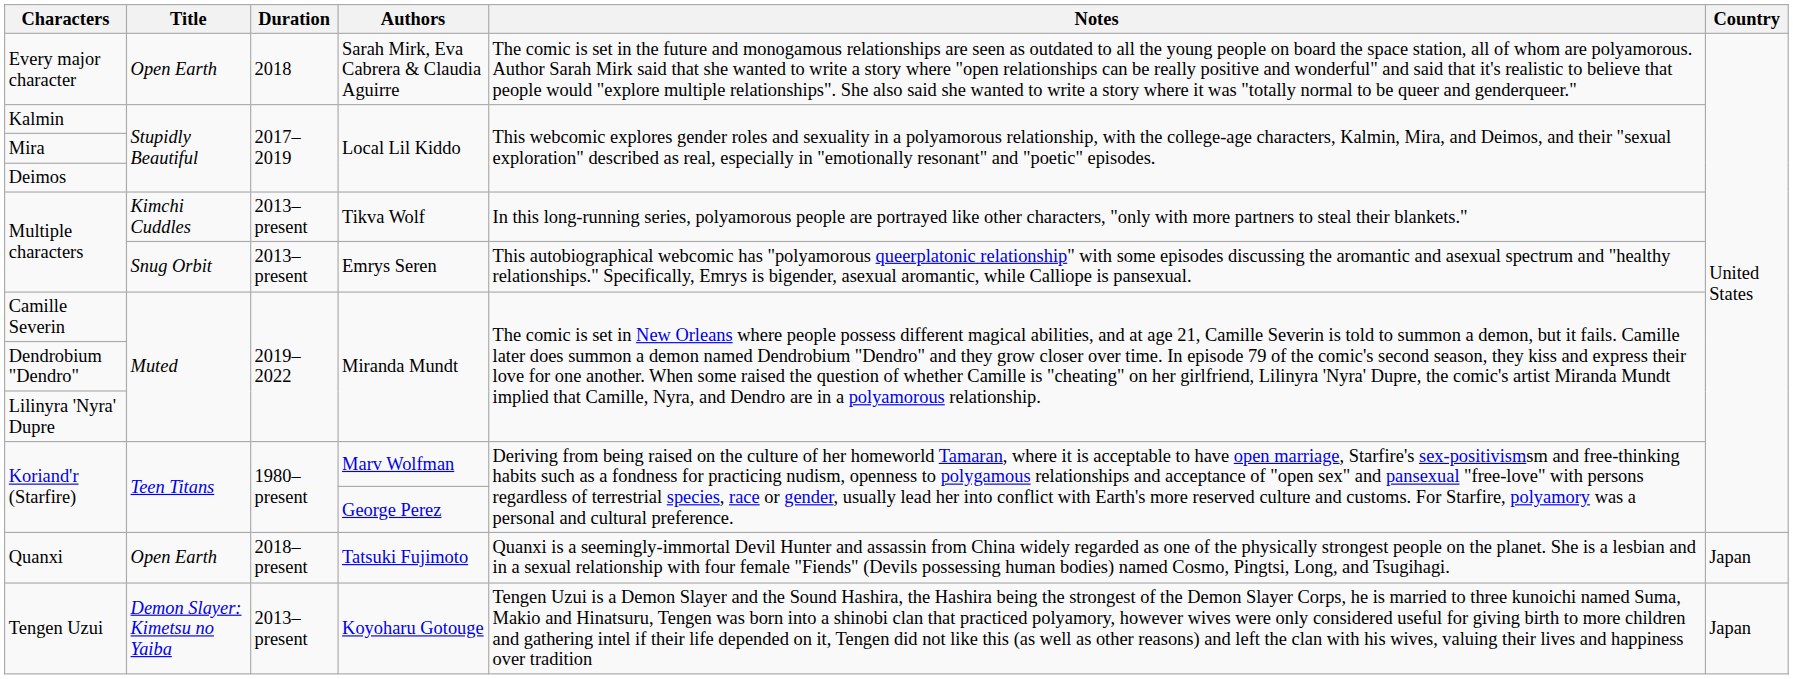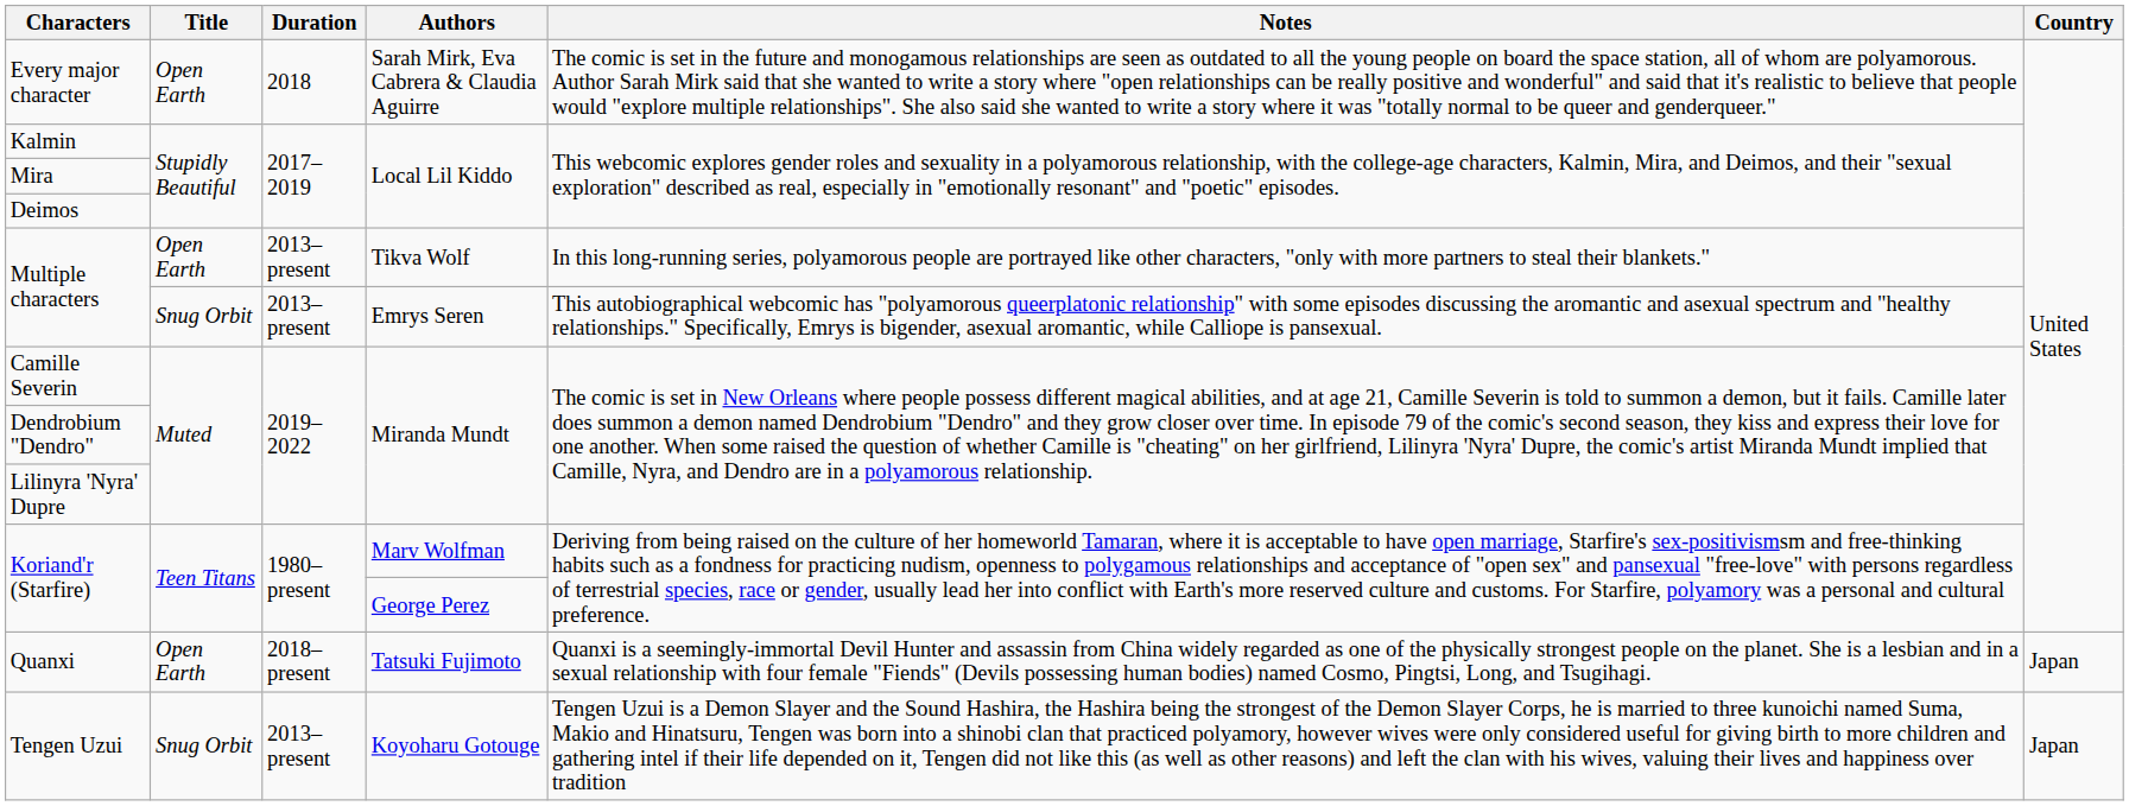Multiple characters / Tikva Wolf | Title: Kimchi Cuddles -> Open Earth
Tengen Uzui | Title: Demon Slayer: Kimetsu no Yaiba -> Snug Orbit
